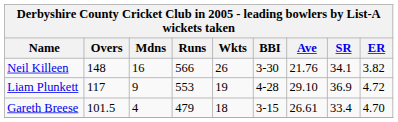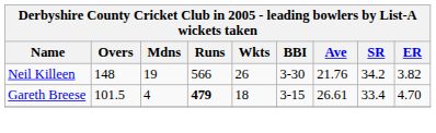Neil Killeen | Mdns: 16 -> 19
Neil Killeen | SR: 34.1 -> 34.2
- row: Liam Plunkett | 117 | 9 | 553 | 19 | 4-28 | 29.10 | 36.9 | 4.72
Gareth Breese | Runs: normal -> bold
